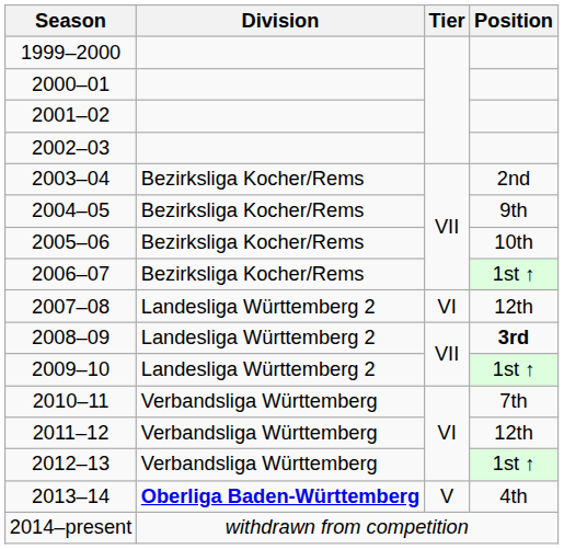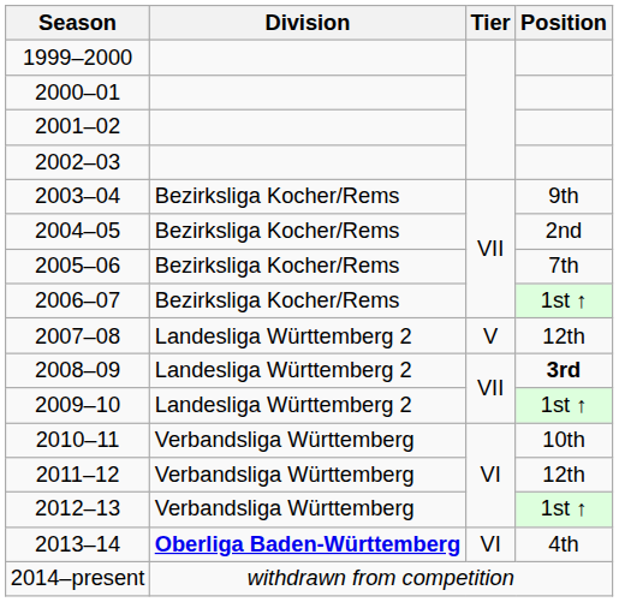2003–04 | Position: 2nd -> 9th
2004–05 | Position: 9th -> 2nd
2005–06 | Position: 10th -> 7th
2007–08 | Tier: VI -> V
2010–11 | Position: 7th -> 10th
2013–14 | Tier: V -> VI
